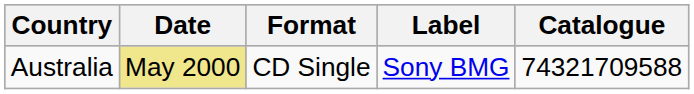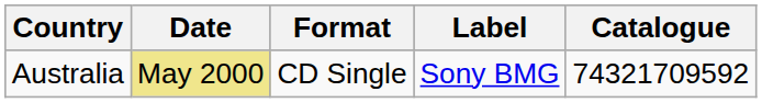Australia | Catalogue: 74321709588 -> 74321709592
